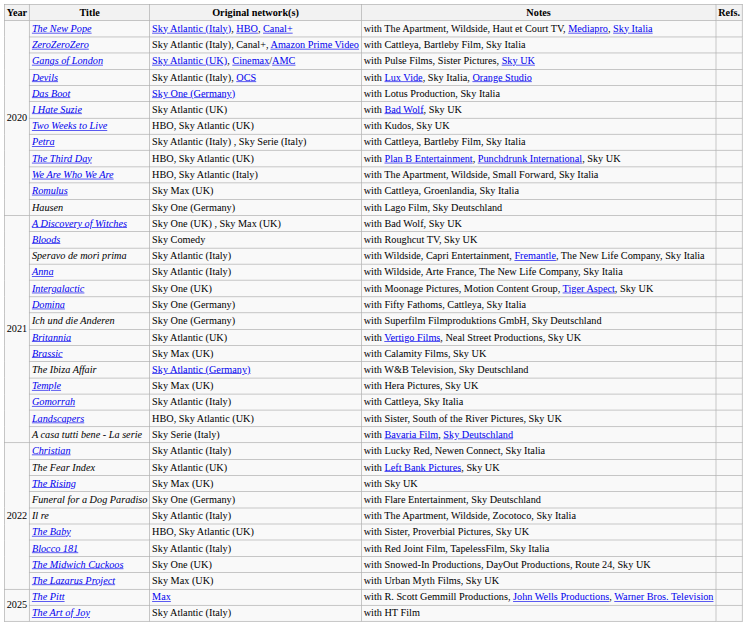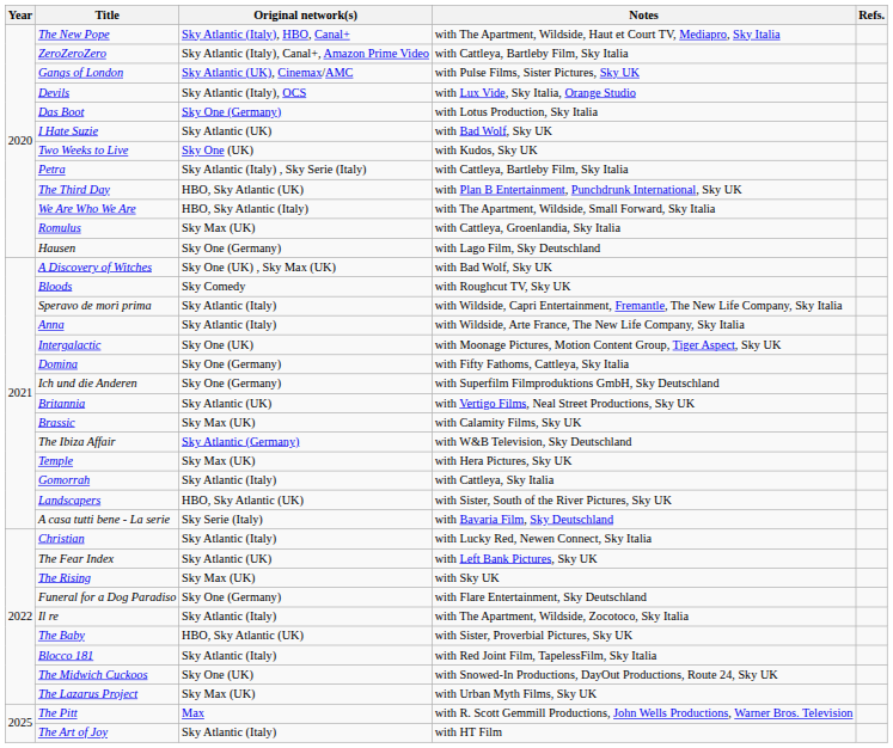Two Weeks to Live | Original network(s): HBO, Sky Atlantic (UK) -> Sky One (UK)
